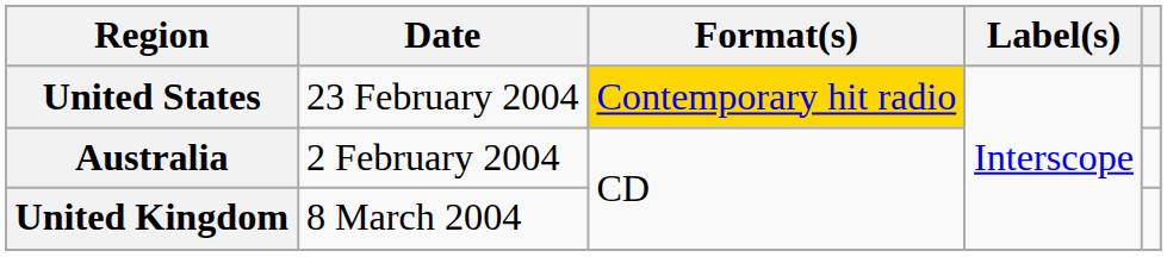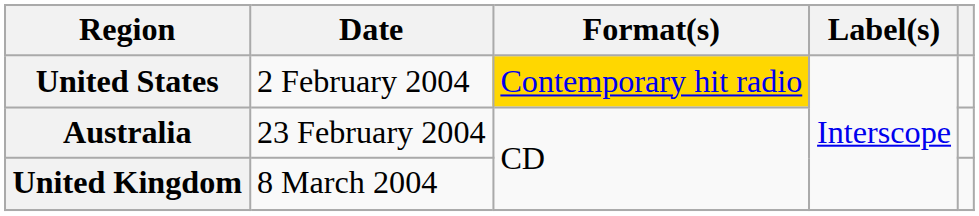United States | Date: 23 February 2004 -> 2 February 2004
Australia | Date: 2 February 2004 -> 23 February 2004
